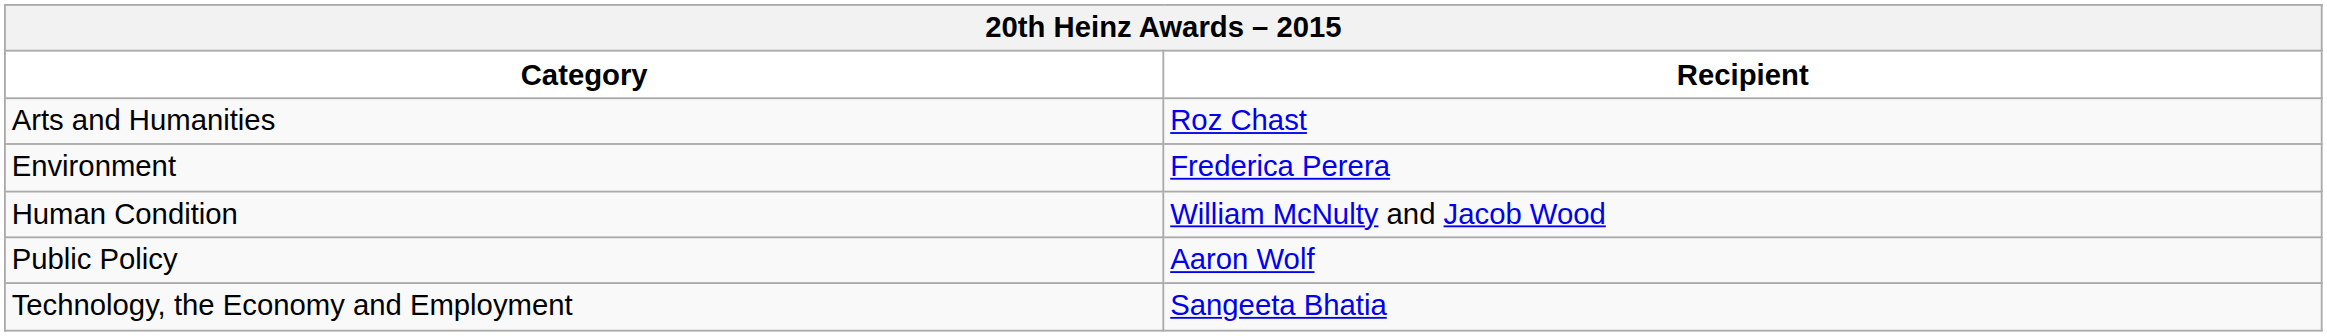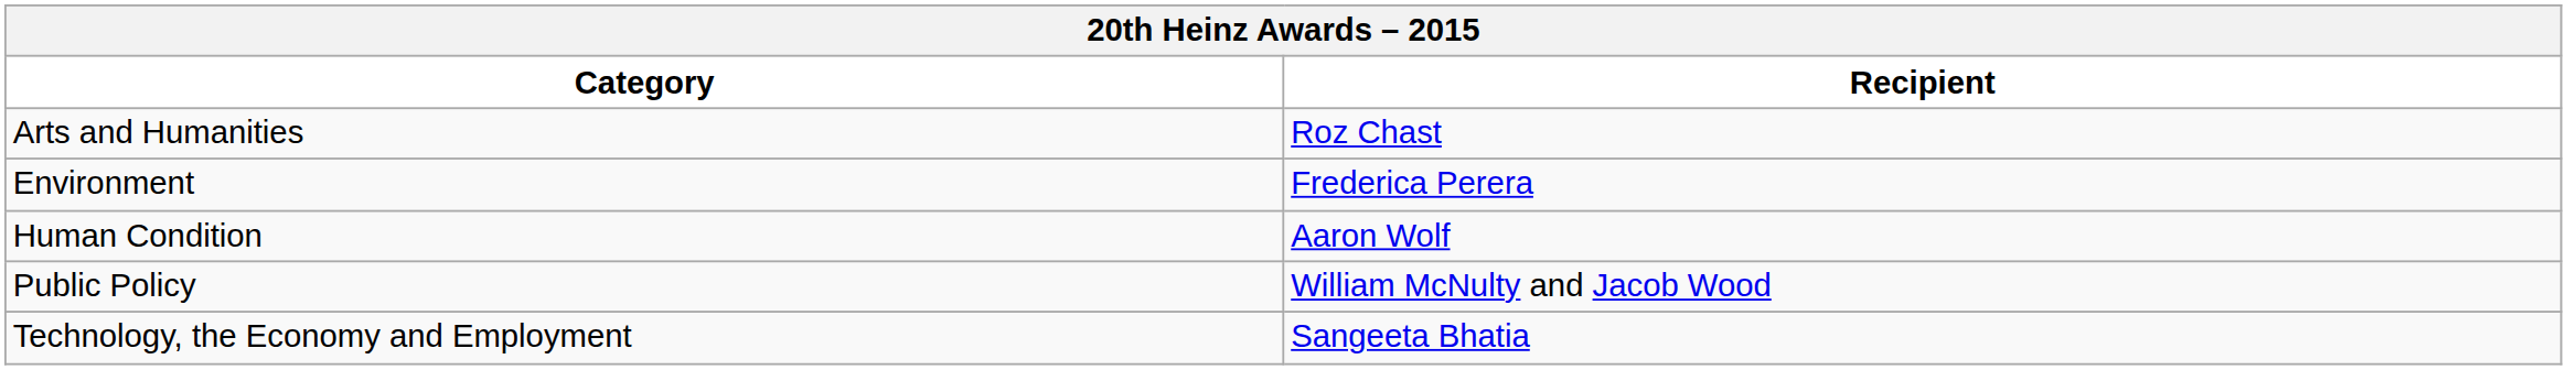Human Condition | Recipient: William McNulty and Jacob Wood -> Aaron Wolf
Public Policy | Recipient: Aaron Wolf -> William McNulty and Jacob Wood
